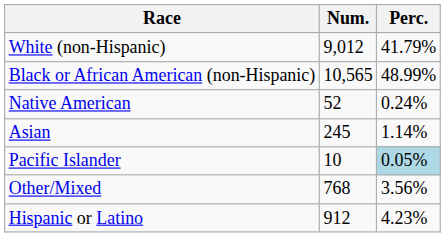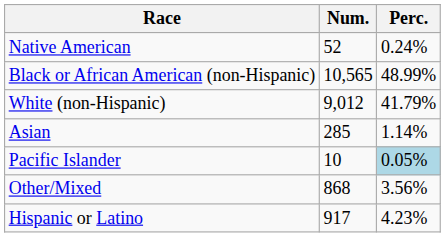rows swapped: White (non-Hispanic) <-> Native American
Asian | Num.: 245 -> 285
Other/Mixed | Num.: 768 -> 868
Hispanic or Latino | Num.: 912 -> 917
